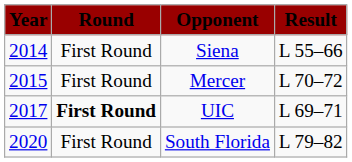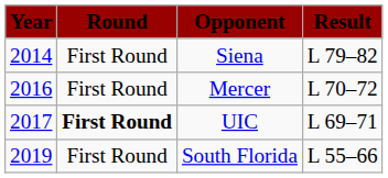Siena | Result: L 55–66 -> L 79–82
Mercer | Year: 2015 -> 2016
South Florida | Year: 2020 -> 2019
South Florida | Result: L 79–82 -> L 55–66
